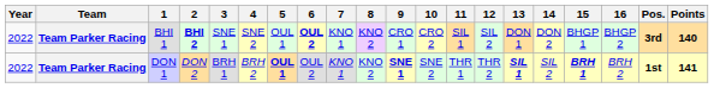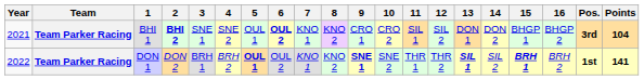BHI 1 | Year: 2022 -> 2021
BHI 1 | Points: 140 -> 104
